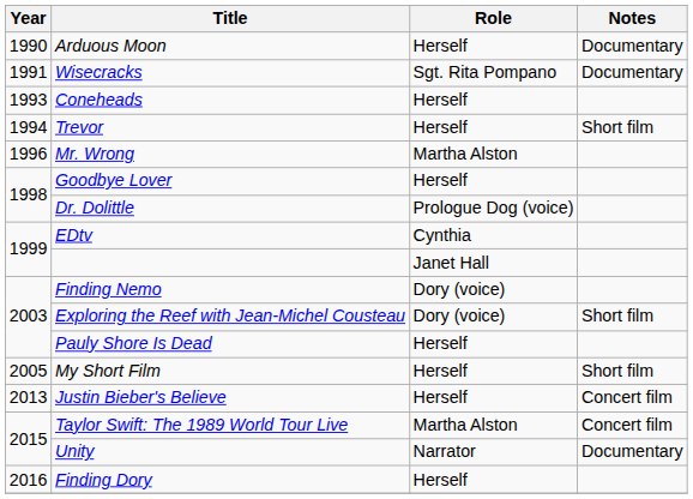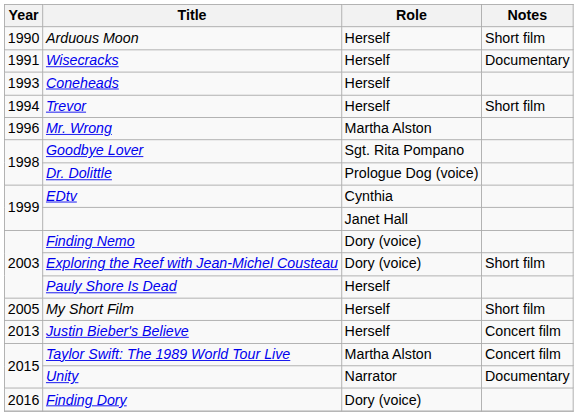Arduous Moon | Notes: Documentary -> Short film
Wisecracks | Role: Sgt. Rita Pompano -> Herself
Goodbye Lover | Role: Herself -> Sgt. Rita Pompano
Finding Dory | Role: Herself -> Dory (voice)
